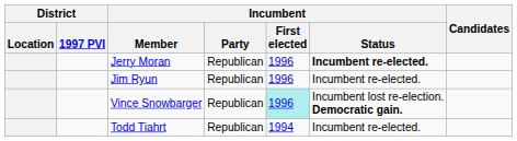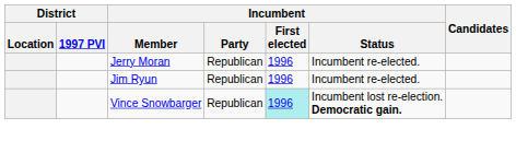Jerry Moran | Incumbent / Status: bold -> normal
- row: Todd Tiahrt | Republican | 1994 | Incumbent re-elected.
